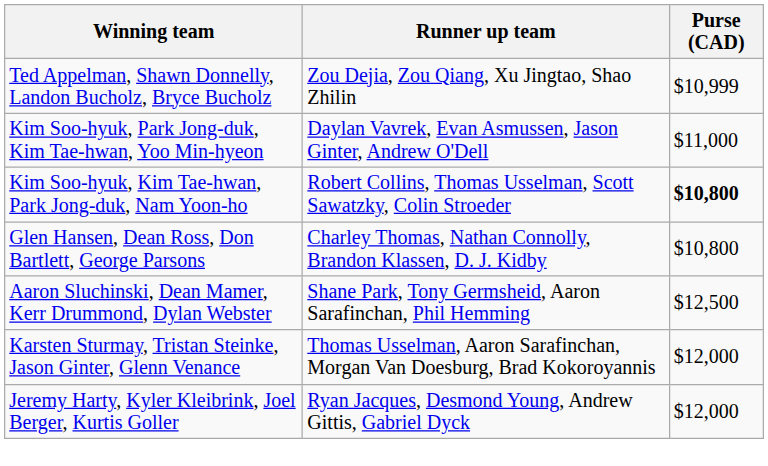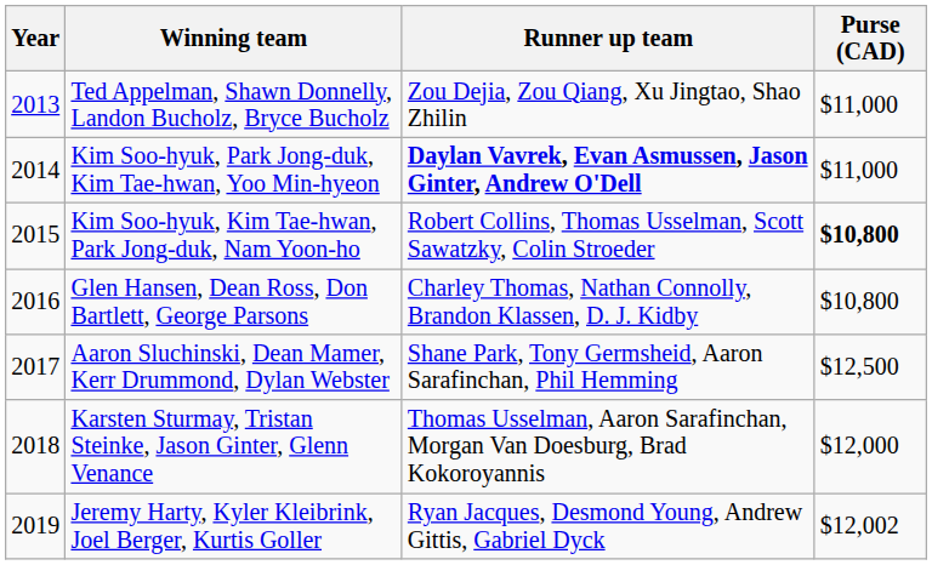+ column: Year | 2013 | 2014 | 2015 | 2016 | 2017 | 2018 | 2019
Ted Appelman, Shawn Donnelly, Landon Bucholz, Bryce Bucholz | Purse (CAD): $10,999 -> $11,000
Kim Soo-hyuk, Park Jong-duk, Kim Tae-hwan, Yoo Min-hyeon | Runner up team: normal -> bold
Jeremy Harty, Kyler Kleibrink, Joel Berger, Kurtis Goller | Purse (CAD): $12,000 -> $12,002
